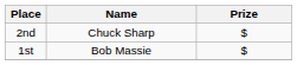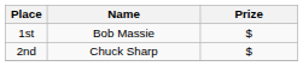rows swapped: 1st <-> 2nd
